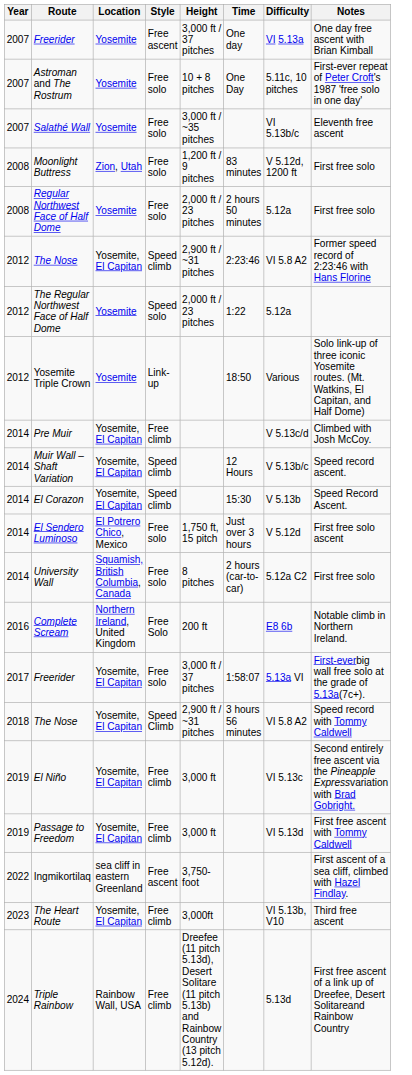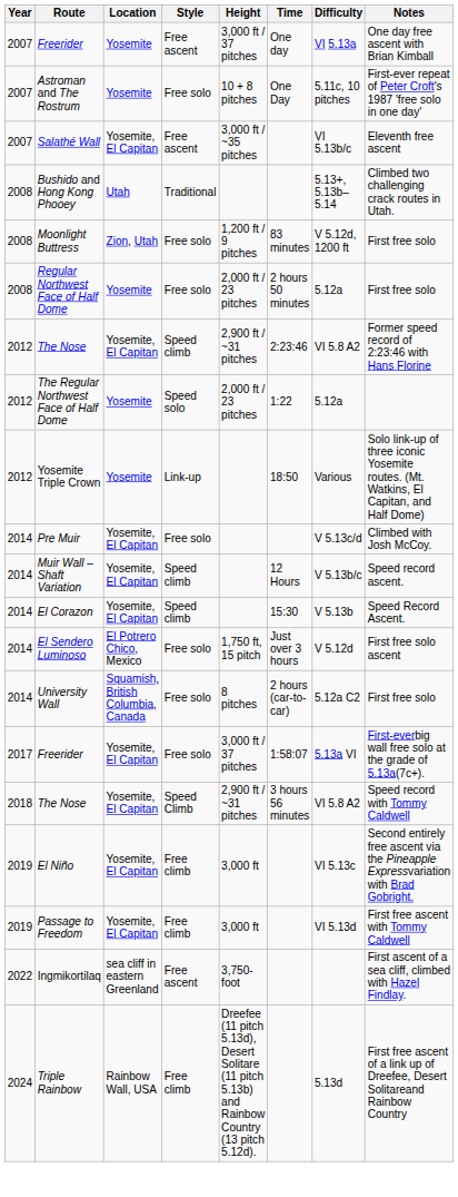Salathé Wall | Location: Yosemite -> Yosemite, El Capitan
Salathé Wall | Style: Free solo -> Free ascent
+ row: 2008 | Bushido and Hong Kong Phooey | Utah | Traditional | 5.13+, 5.13b–5.14 | Climbed two challenging crack routes in Utah.
Pre Muir | Style: Free climb -> Free solo
- row: 2016 | Complete Scream | Northern Ireland, United Kingdom | Free Solo | 200 ft | E8 6b | Notable climb in Northern Ireland.
- row: 2023 | The Heart Route | Yosemite, El Capitan | Free climb | 3,000ft | VI 5.13b, V10 | Third free ascent
